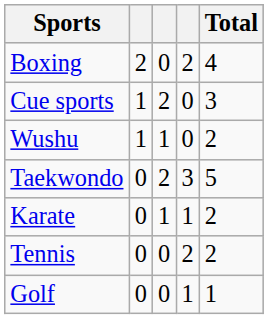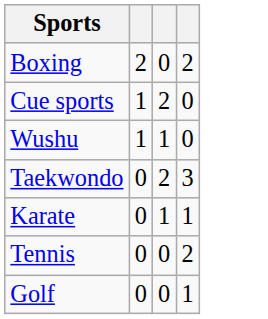- column: Total | 4 | 3 | 2 | 5 | 2 | 2 | 1
